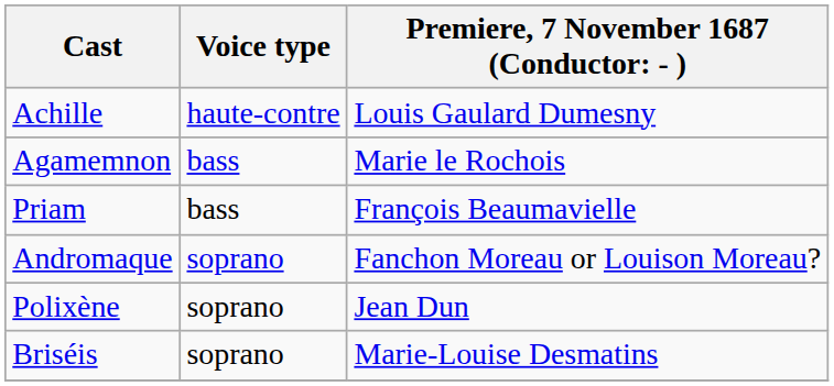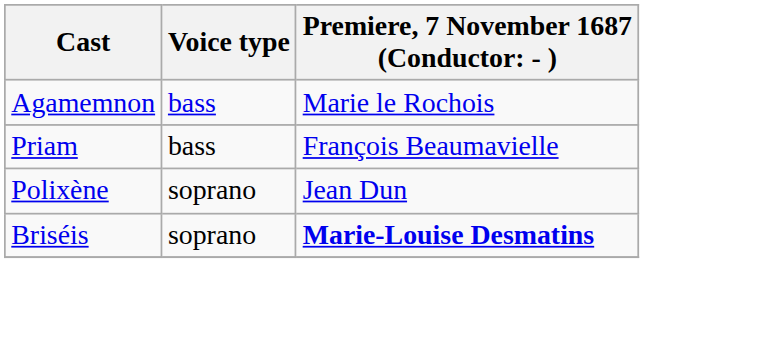- row: Achille | haute-contre | Louis Gaulard Dumesny
- row: Andromaque | soprano | Fanchon Moreau or Louison Moreau?
Briséis | column 3: normal -> bold
